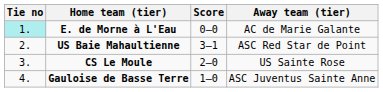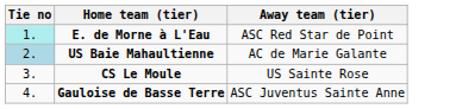- column: Score | 0–0 | 3–1 | 2–0 | 1–0
E. de Morne à L'Eau | Away team (tier): AC de Marie Galante -> ASC Red Star de Point
US Baie Mahaultienne | Tie no: no background -> lightblue background
US Baie Mahaultienne | Away team (tier): ASC Red Star de Point -> AC de Marie Galante
